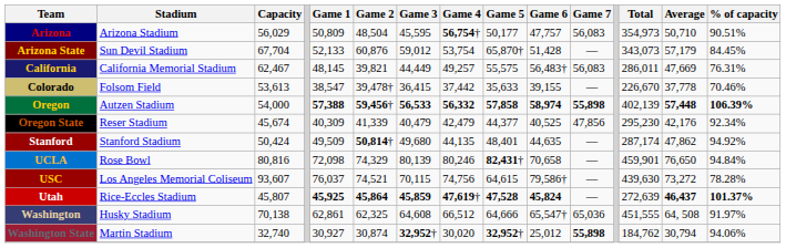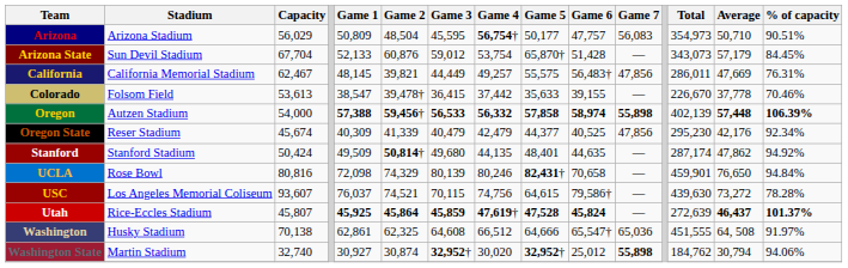California | Game 7: 56,083 -> 47,856
